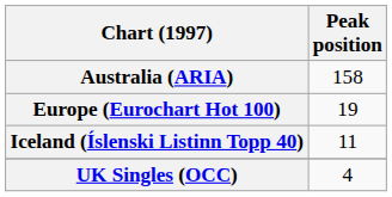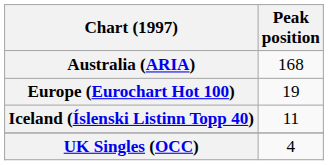Australia (ARIA) | Peak position: 158 -> 168
